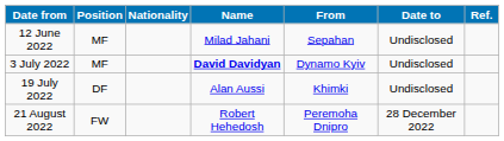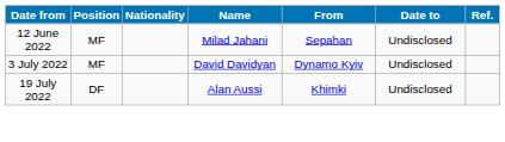3 July 2022 | Name: bold -> normal
- row: 21 August 2022 | FW | Robert Hehedosh | Peremoha Dnipro | 28 December 2022
